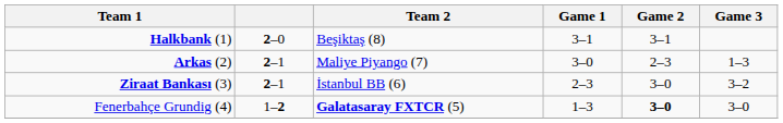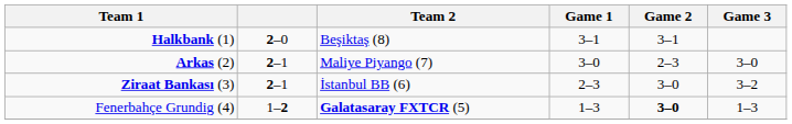Arkas (2) | Game 3: 1–3 -> 3–0
Fenerbahçe Grundig (4) | Game 3: 3–0 -> 1–3
